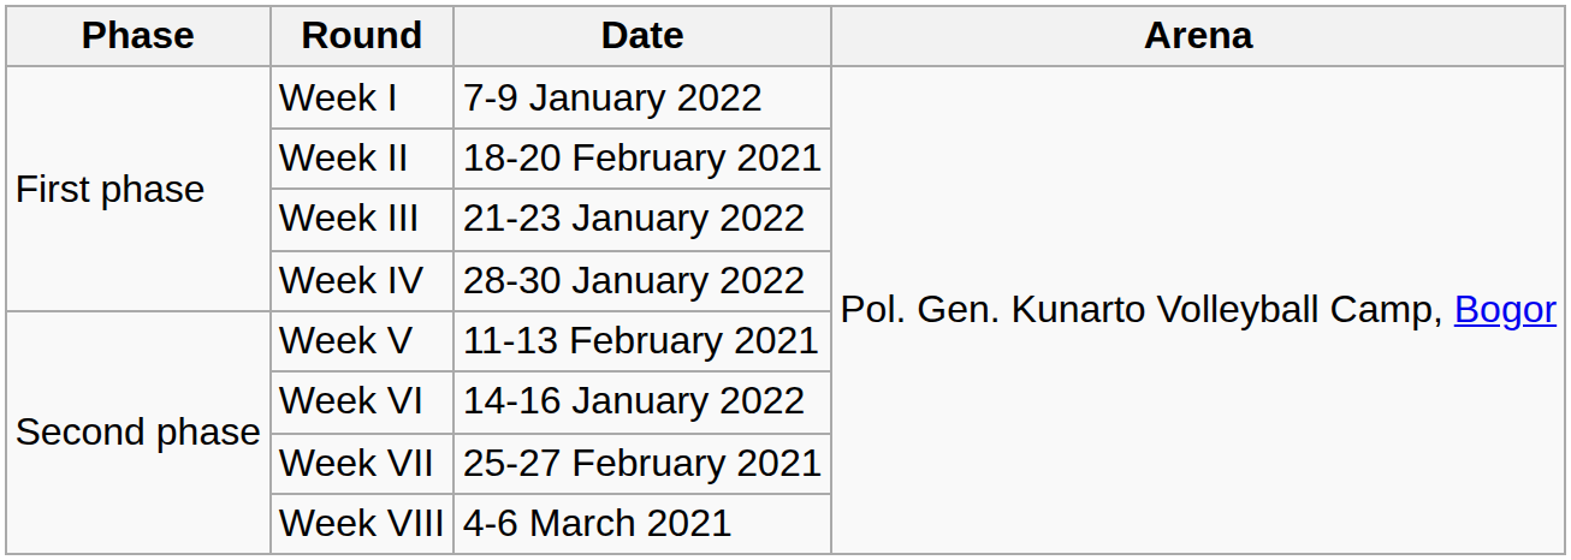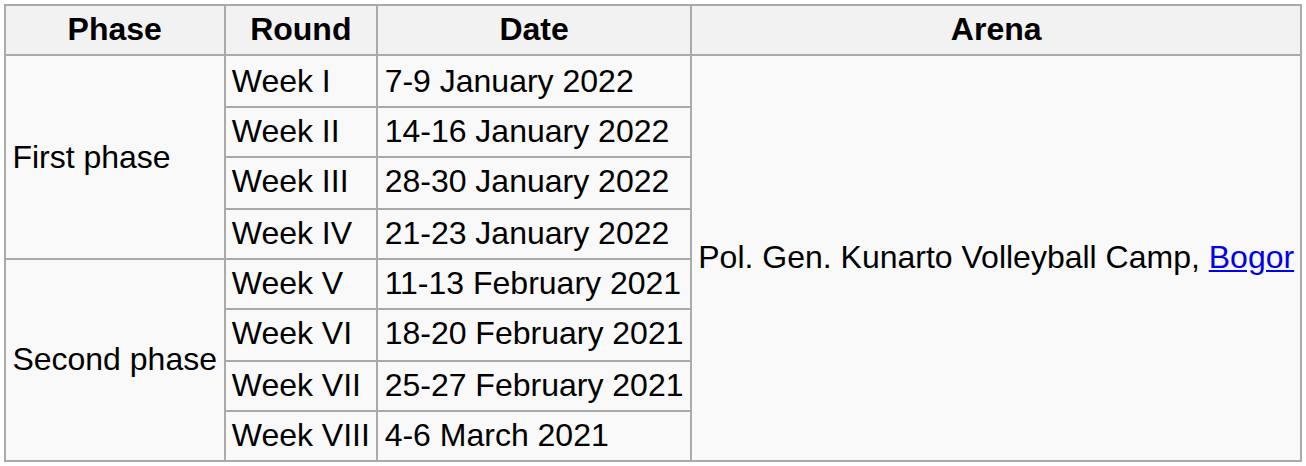Week II | Date: 18-20 February 2021 -> 14-16 January 2022
Week III | Date: 21-23 January 2022 -> 28-30 January 2022
Week IV | Date: 28-30 January 2022 -> 21-23 January 2022
Week VI | Date: 14-16 January 2022 -> 18-20 February 2021
